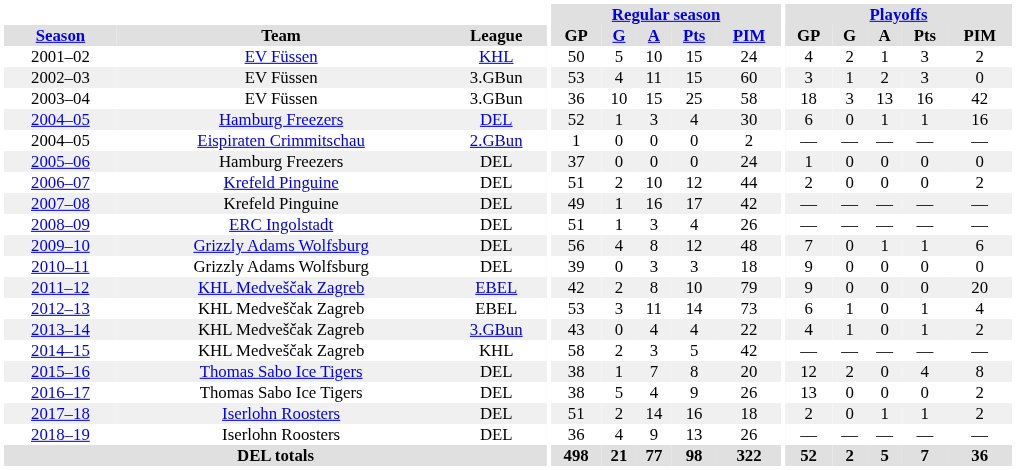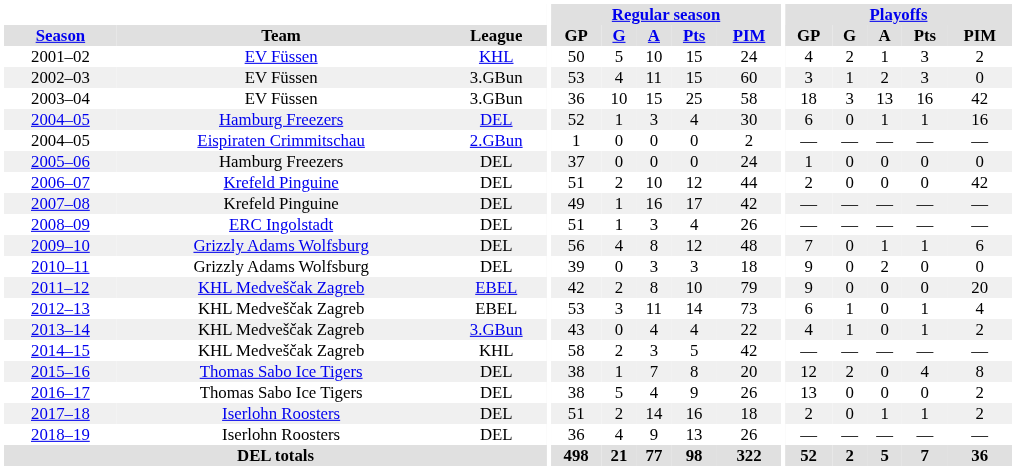2006–07 | Playoffs / PIM: 2 -> 42
2010–11 | Playoffs / A: 0 -> 2
